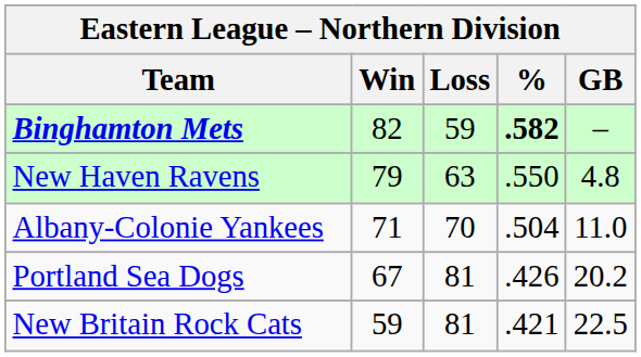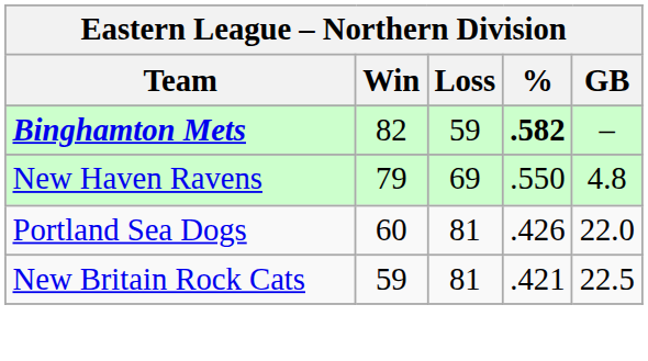New Haven Ravens | Loss: 63 -> 69
- row: Albany-Colonie Yankees | 71 | 70 | .504 | 11.0
Portland Sea Dogs | Win: 67 -> 60
Portland Sea Dogs | GB: 20.2 -> 22.0
